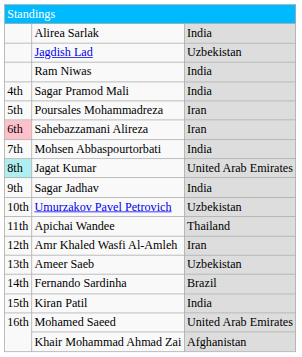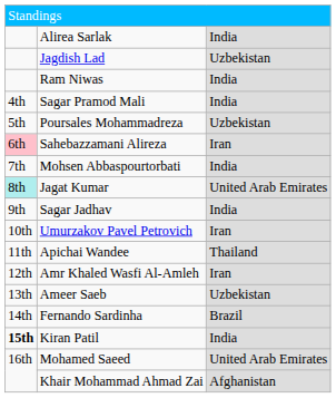Poursales Mohammadreza | column 3: Iran -> Uzbekistan
Umurzakov Pavel Petrovich | column 3: Uzbekistan -> Iran
Kiran Patil | column 1: normal -> bold
